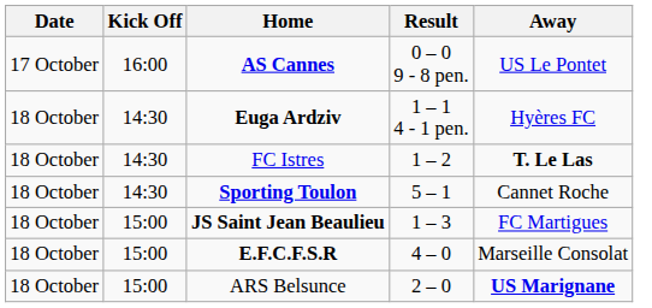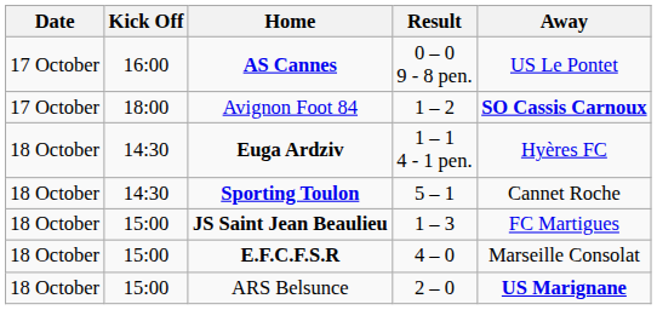+ row: 17 October | 18:00 | Avignon Foot 84 | 1 – 2 | SO Cassis Carnoux
- row: 18 October | 14:30 | FC Istres | 1 – 2 | T. Le Las
